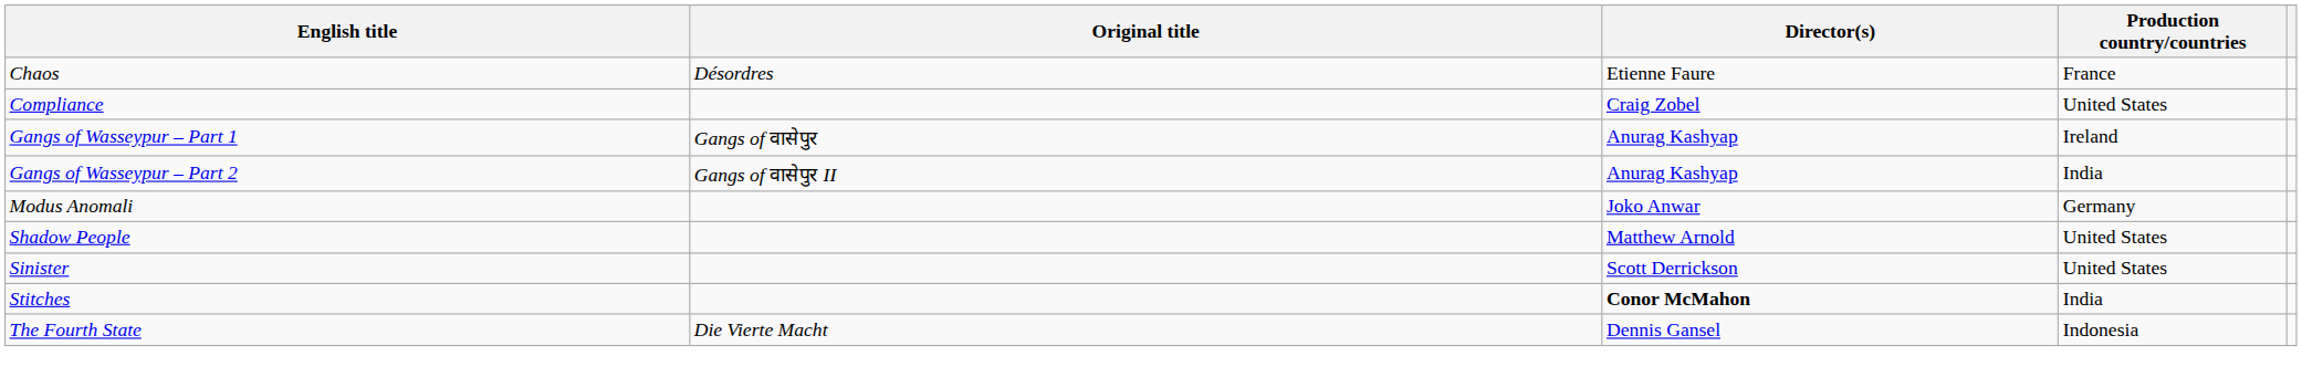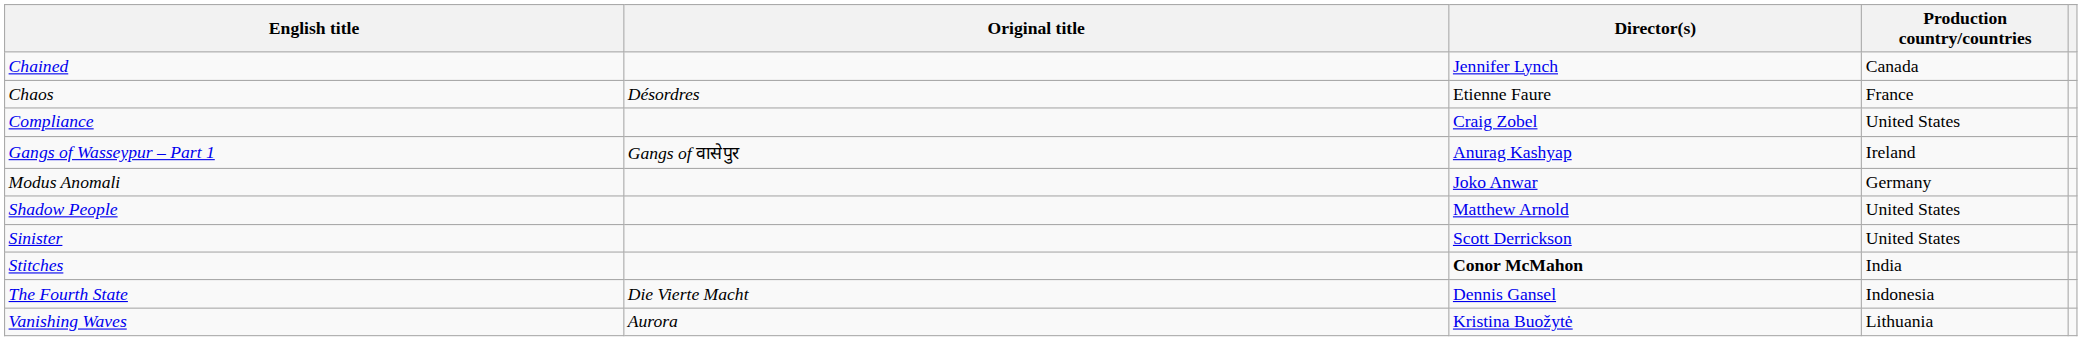+ row: Chained | Jennifer Lynch | Canada
- row: Gangs of Wasseypur – Part 2 | Gangs of वासेपुर II | Anurag Kashyap | India
+ row: Vanishing Waves | Aurora | Kristina Buožytė | Lithuania
